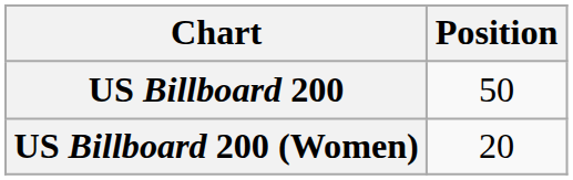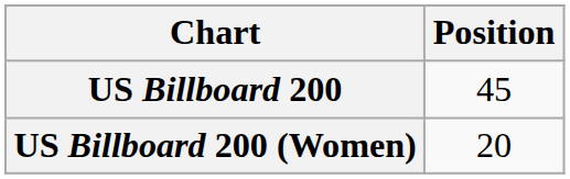US Billboard 200 | Position: 50 -> 45
